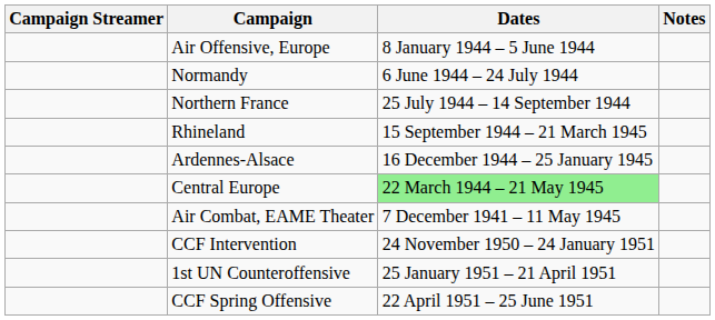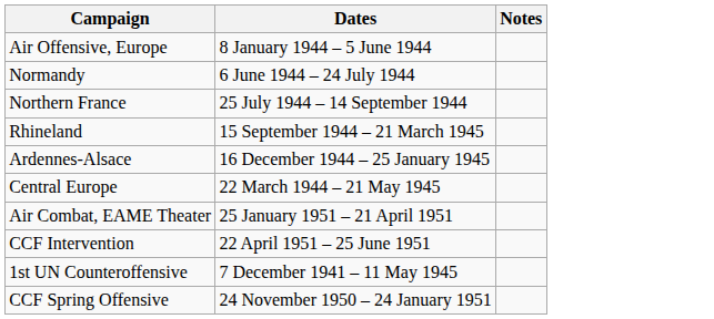- column: Campaign Streamer
Central Europe | Dates: lightgreen background -> no background
Air Combat, EAME Theater | Dates: 7 December 1941 – 11 May 1945 -> 25 January 1951 – 21 April 1951
CCF Intervention | Dates: 24 November 1950 – 24 January 1951 -> 22 April 1951 – 25 June 1951
1st UN Counteroffensive | Dates: 25 January 1951 – 21 April 1951 -> 7 December 1941 – 11 May 1945
CCF Spring Offensive | Dates: 22 April 1951 – 25 June 1951 -> 24 November 1950 – 24 January 1951
